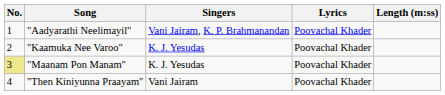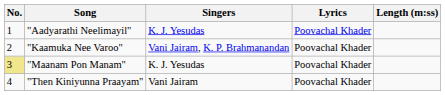"Aadyarathi Neelimayil" | Singers: Vani Jairam, K. P. Brahmanandan -> K. J. Yesudas
"Kaamuka Nee Varoo" | Singers: K. J. Yesudas -> Vani Jairam, K. P. Brahmanandan
